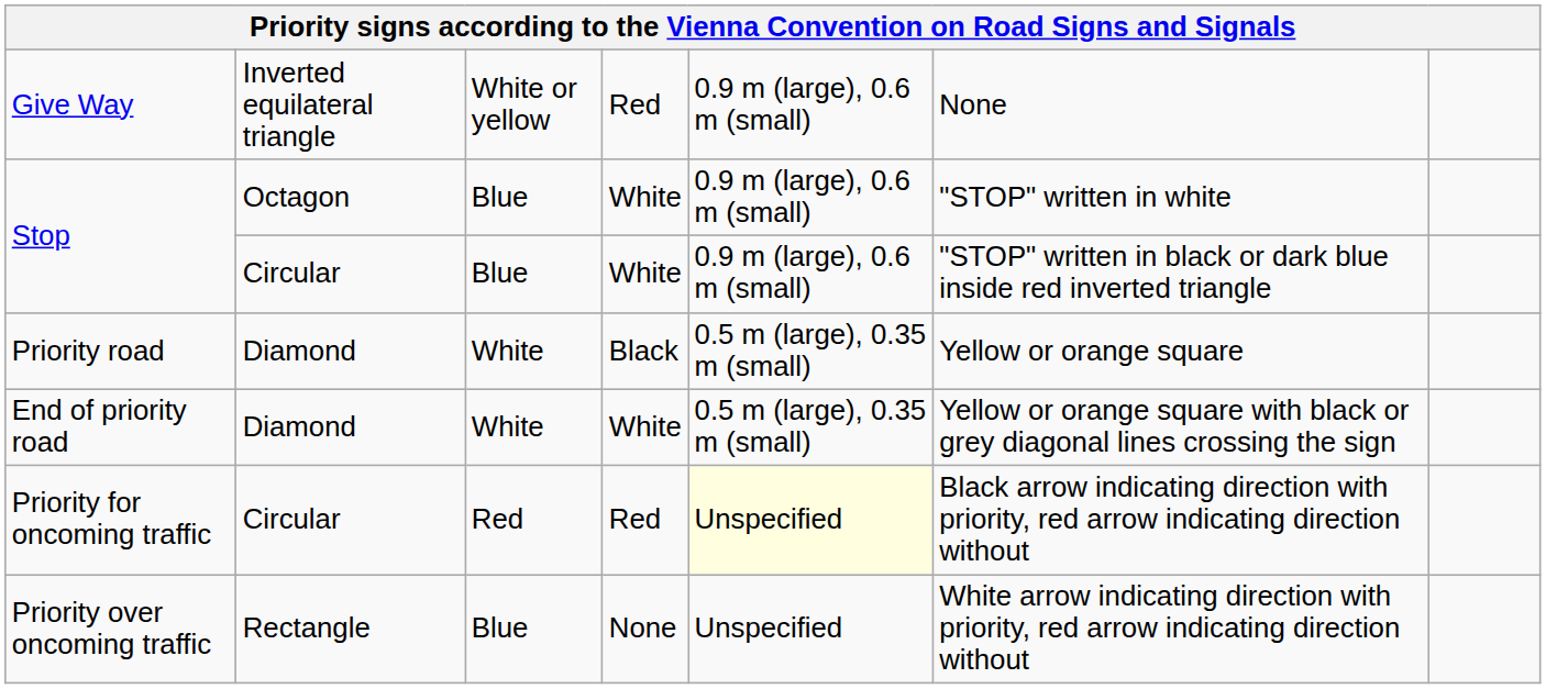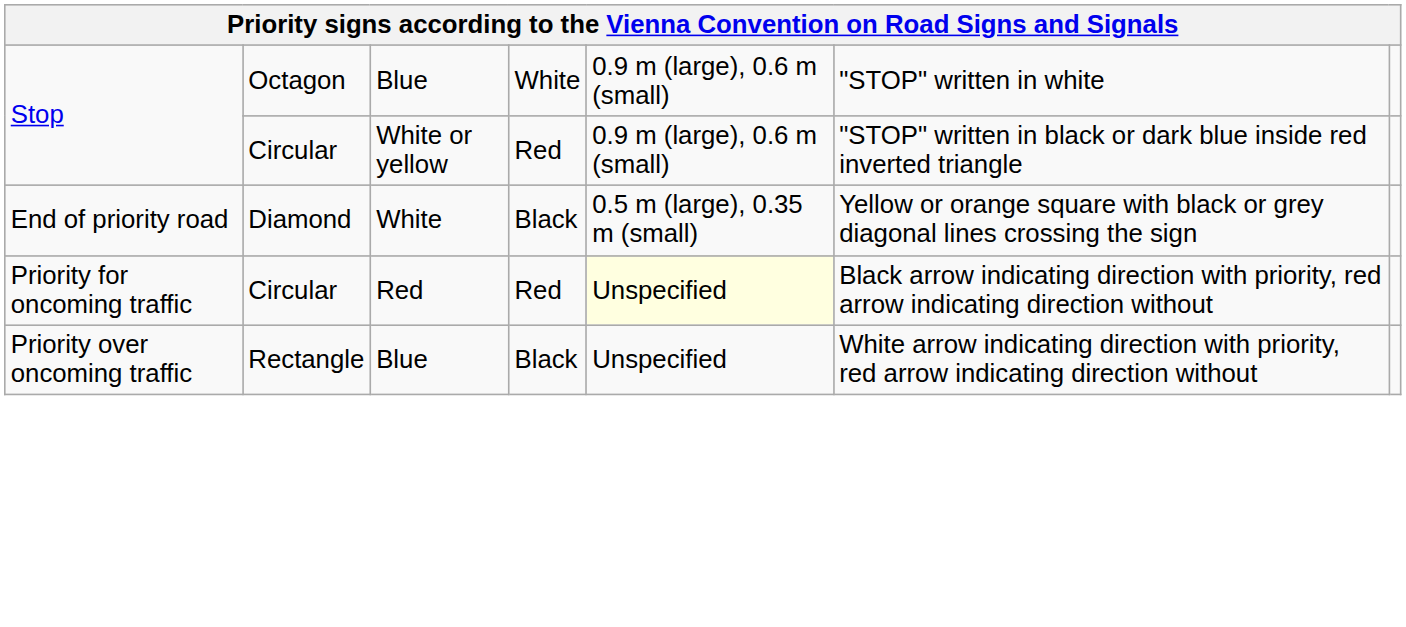- row: Give Way | Inverted equilateral triangle | White or yellow | Red | 0.9 m (large), 0.6 m (small) | None
Stop / Circular | column 3: Blue -> White or yellow
Stop / Circular | column 4: White -> Red
- row: Priority road | Diamond | White | Black | 0.5 m (large), 0.35 m (small) | Yellow or orange square
End of priority road | column 4: White -> Black
Priority over oncoming traffic | column 4: None -> Black
